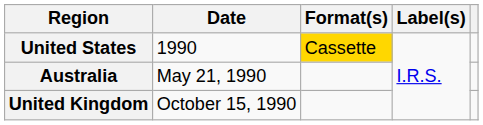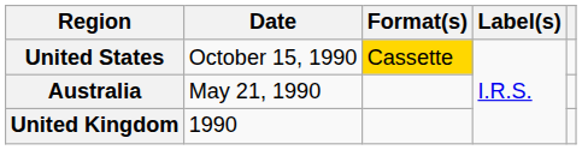United States | Date: 1990 -> October 15, 1990
United Kingdom | Date: October 15, 1990 -> 1990
